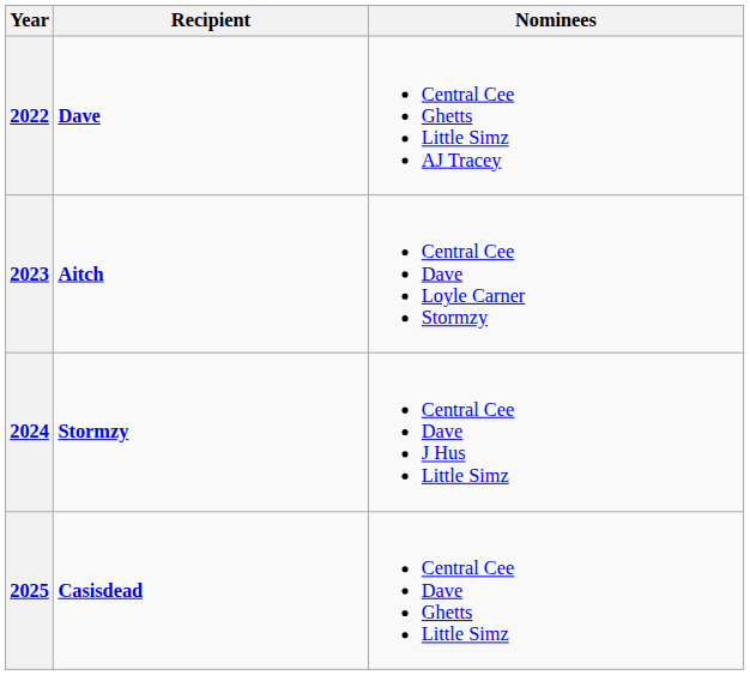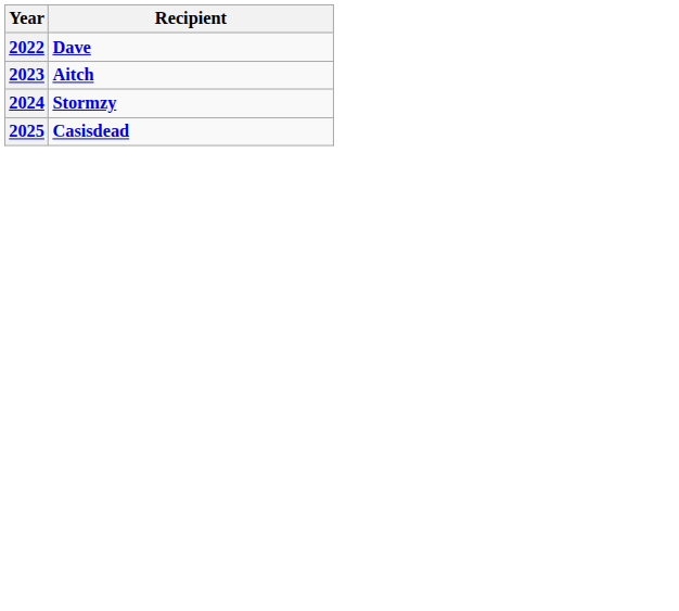- column: Nominees | Central Cee Ghetts Little Simz AJ Tracey | Central Cee Dave Loyle Carner Stormzy | Central Cee Dave J Hus Little Simz | Central Cee Dave Ghetts Little Simz
